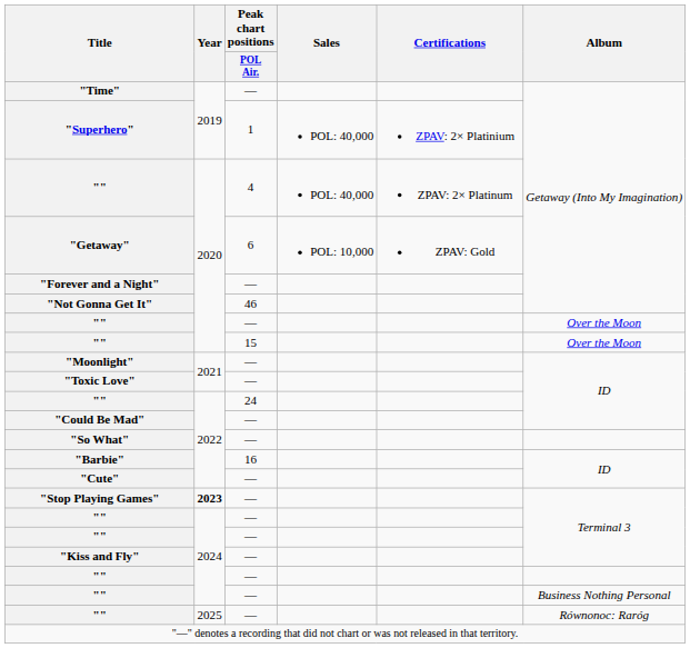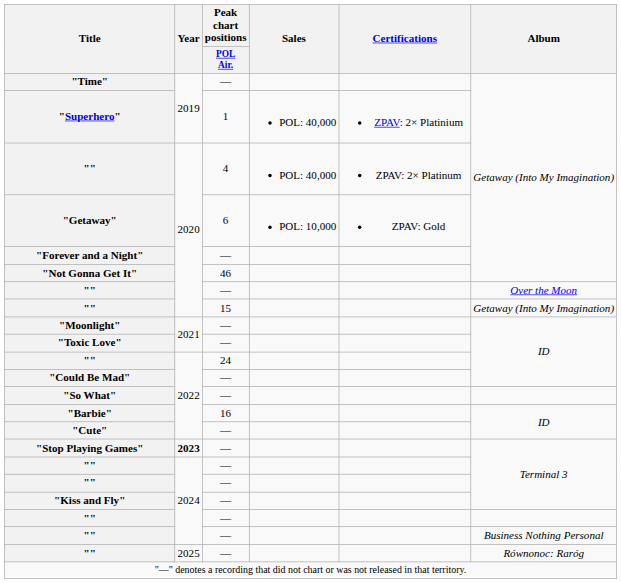"" / 15 | Album: Over the Moon -> Getaway (Into My Imagination)
